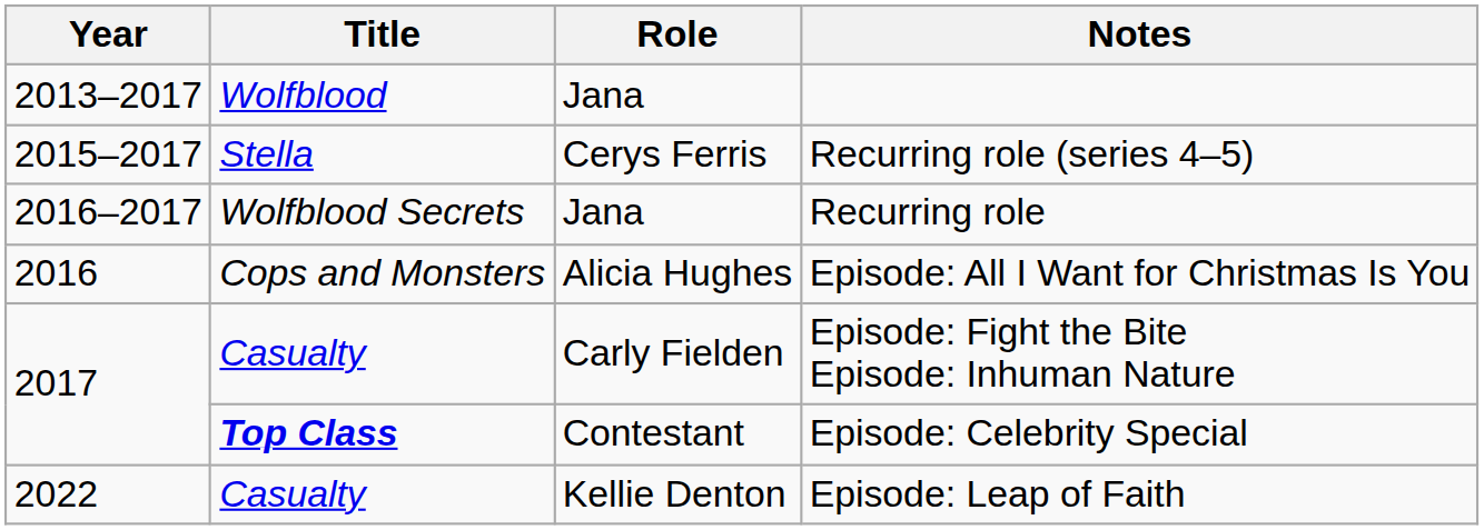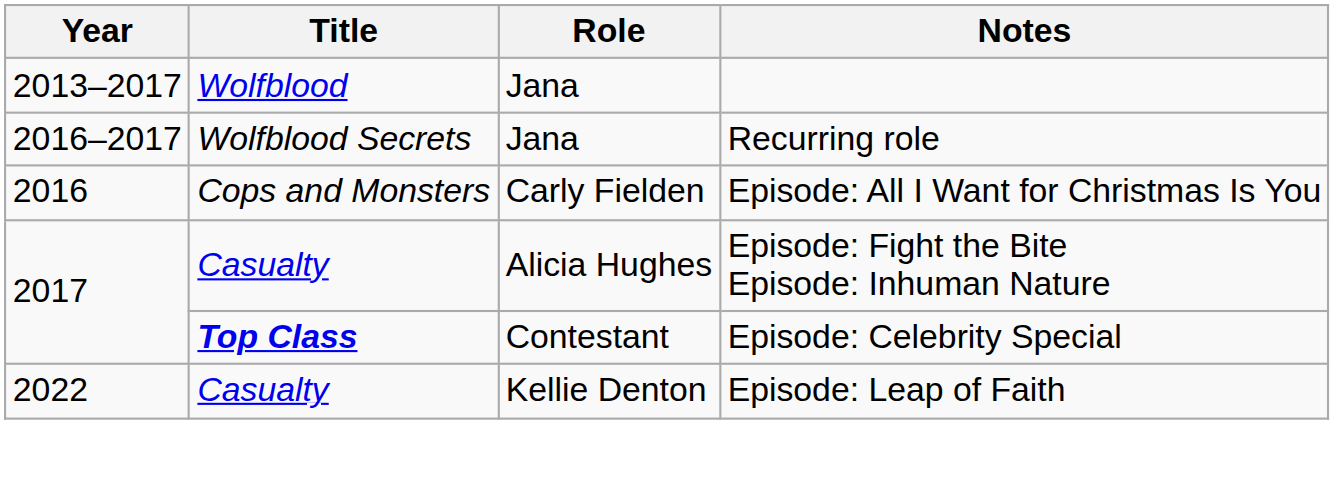- row: 2015–2017 | Stella | Cerys Ferris | Recurring role (series 4–5)
Episode: All I Want for Christmas Is You | Role: Alicia Hughes -> Carly Fielden
Episode: Fight the Bite Episode: Inhuman Nature | Role: Carly Fielden -> Alicia Hughes
